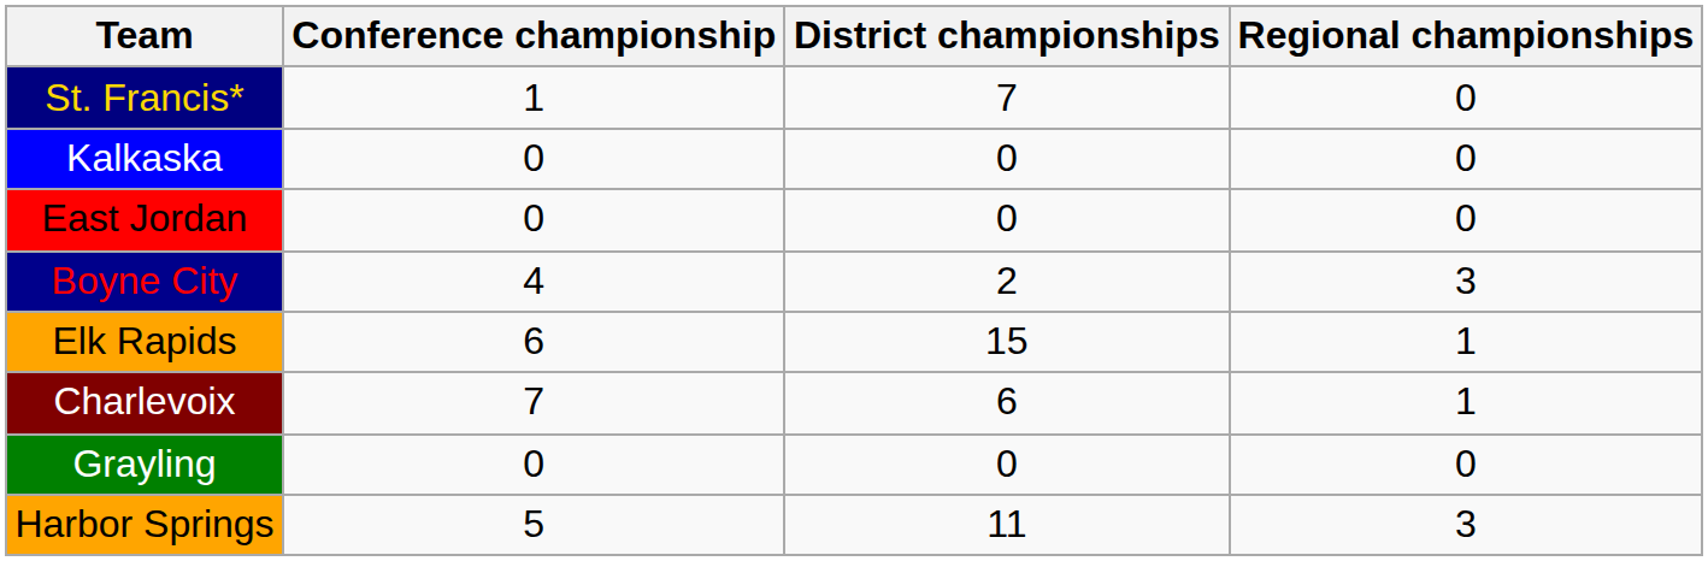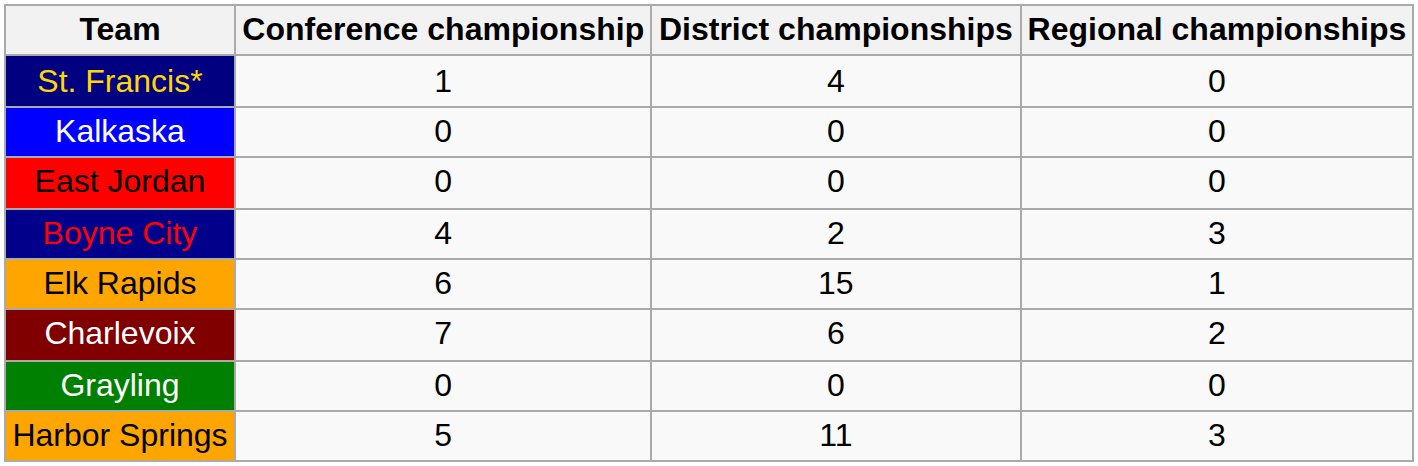St. Francis* | District championships: 7 -> 4
Charlevoix | Regional championships: 1 -> 2
